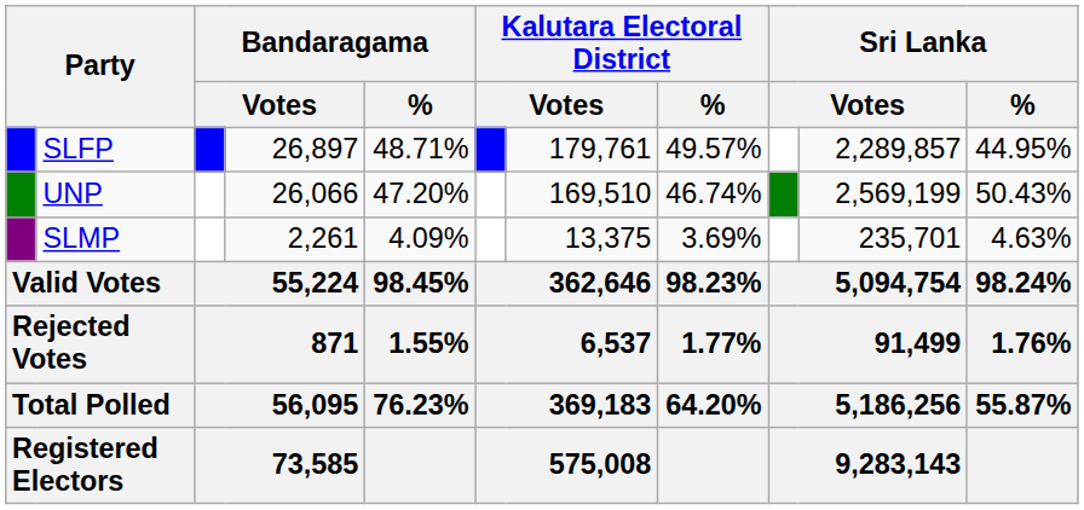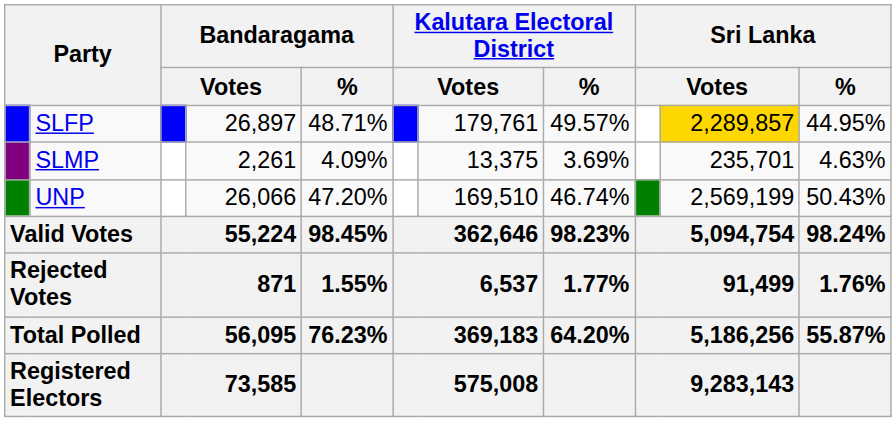SLFP | column 10: no background -> gold background
rows swapped: UNP <-> SLMP
